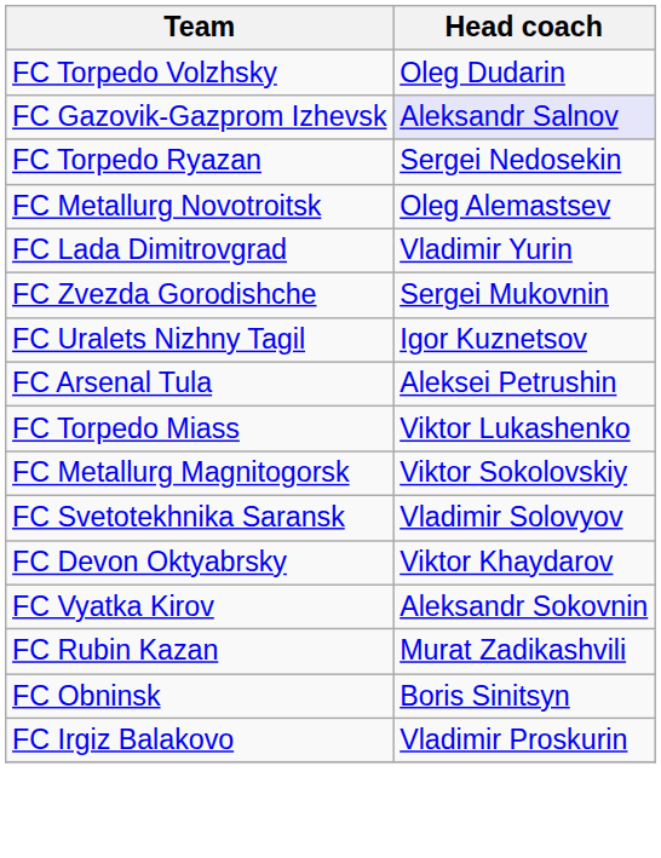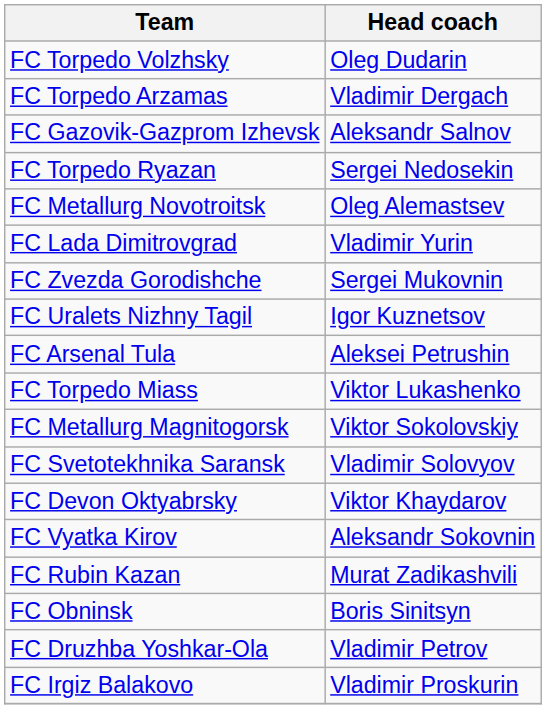+ row: FC Torpedo Arzamas | Vladimir Dergach
FC Gazovik-Gazprom Izhevsk | Head coach: lavender background -> no background
+ row: FC Druzhba Yoshkar-Ola | Vladimir Petrov
